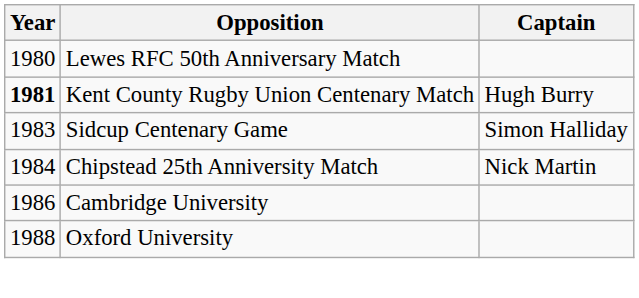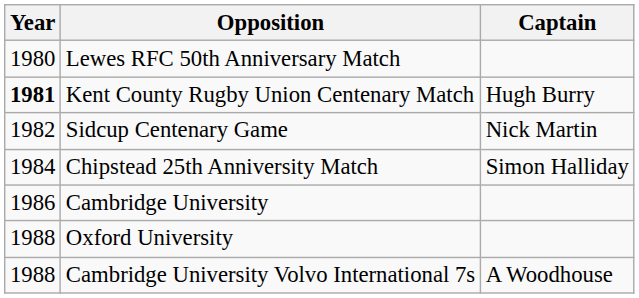Sidcup Centenary Game | Year: 1983 -> 1982
Sidcup Centenary Game | Captain: Simon Halliday -> Nick Martin
Chipstead 25th Anniversity Match | Captain: Nick Martin -> Simon Halliday
+ row: 1988 | Cambridge University Volvo International 7s | A Woodhouse
